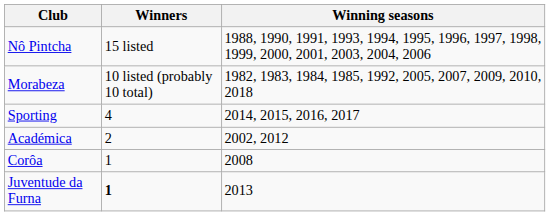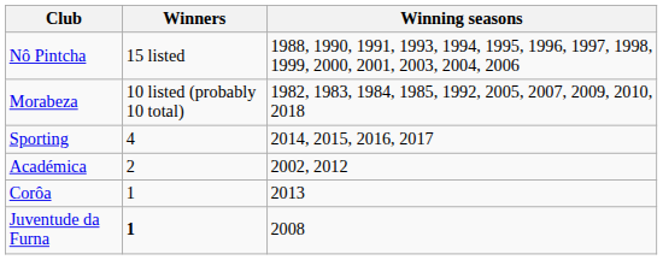Corôa | Winning seasons: 2008 -> 2013
Juventude da Furna | Winning seasons: 2013 -> 2008
